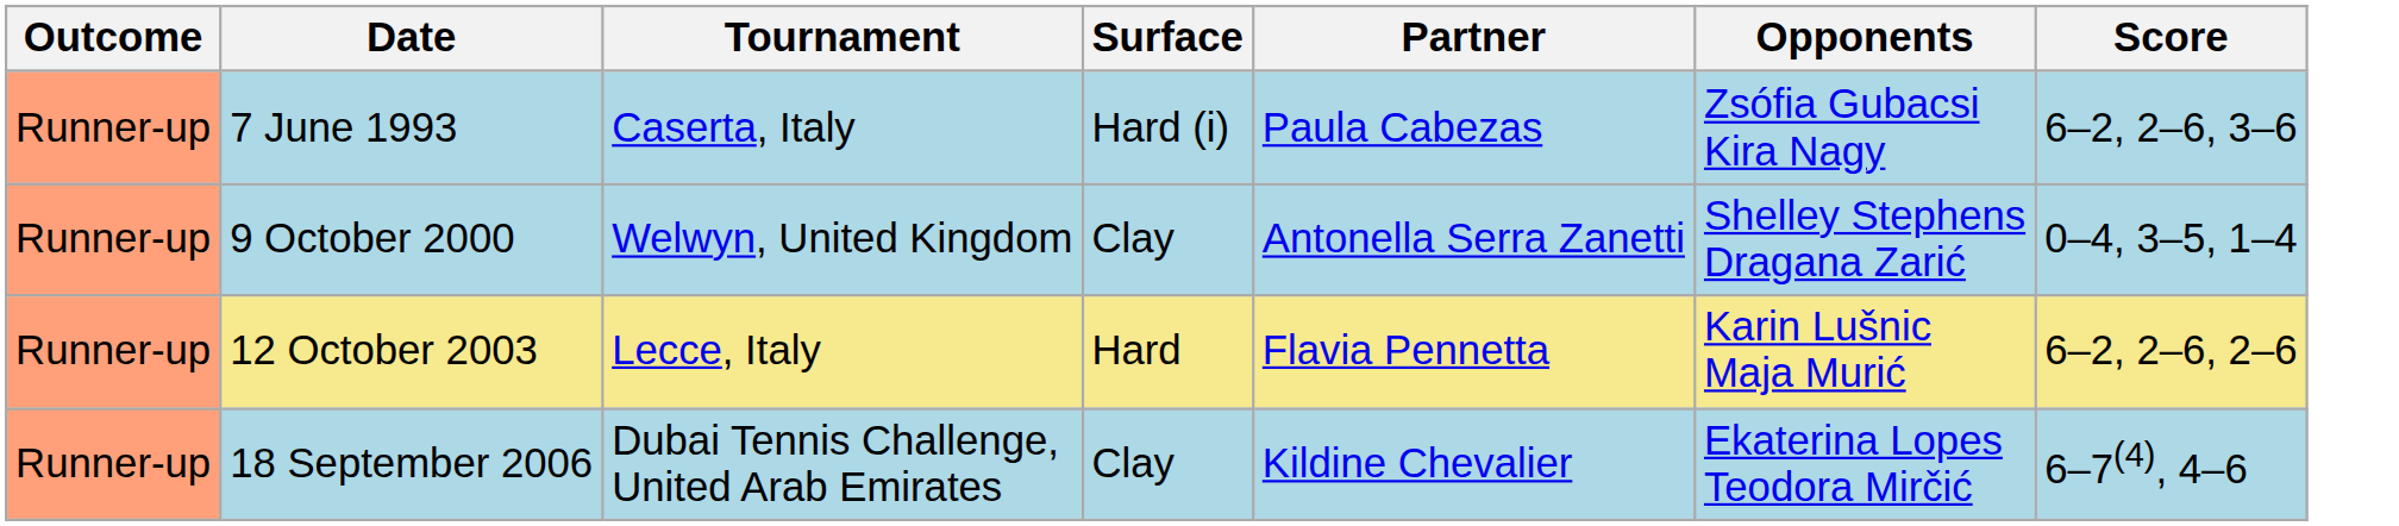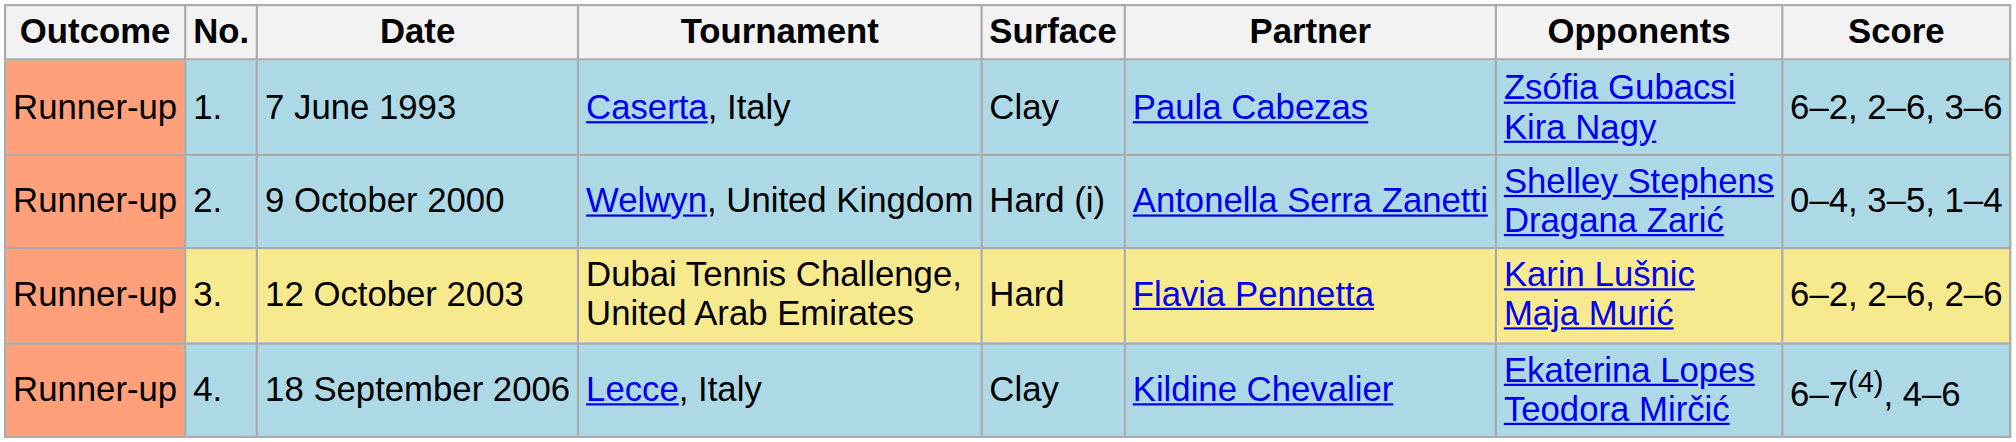+ column: No. | 1. | 2. | 3. | 4.
7 June 1993 | Surface: Hard (i) -> Clay
9 October 2000 | Surface: Clay -> Hard (i)
12 October 2003 | Tournament: Lecce, Italy -> Dubai Tennis Challenge, United Arab Emirates
18 September 2006 | Tournament: Dubai Tennis Challenge, United Arab Emirates -> Lecce, Italy
